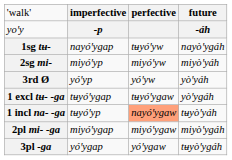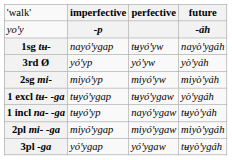rows swapped: 2sg mi- <-> 3rd Ø
1 incl na- -ga | column 3: lightsalmon background -> no background
